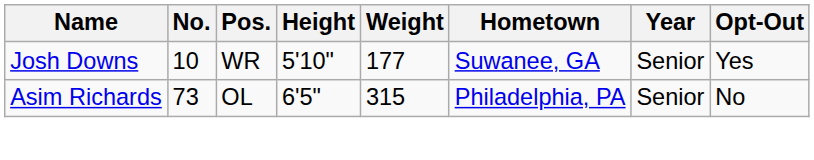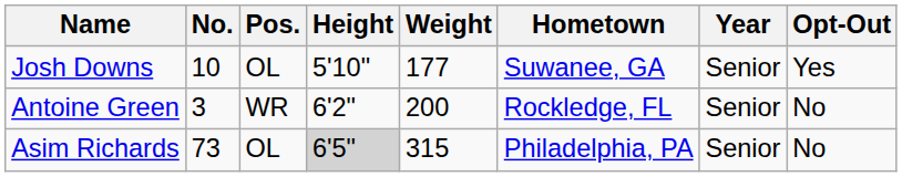Josh Downs | Pos.: WR -> OL
+ row: Antoine Green | 3 | WR | 6'2" | 200 | Rockledge, FL | Senior | No
Asim Richards | Height: no background -> lightgrey background
